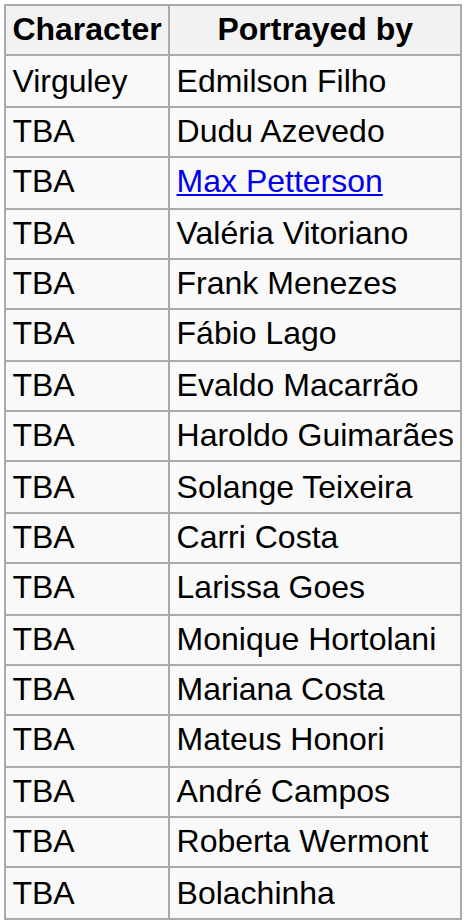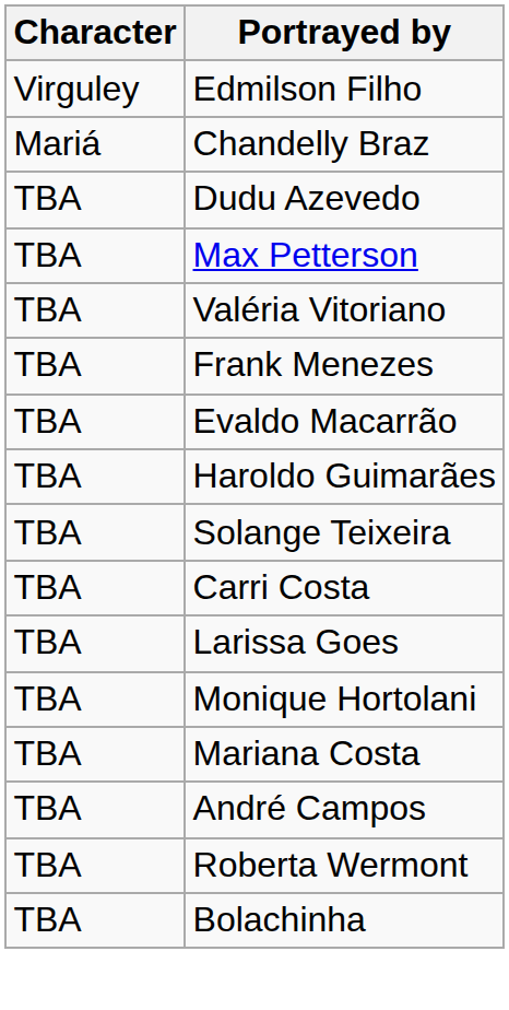+ row: Mariá | Chandelly Braz
- row: TBA | Fábio Lago
- row: TBA | Mateus Honori
